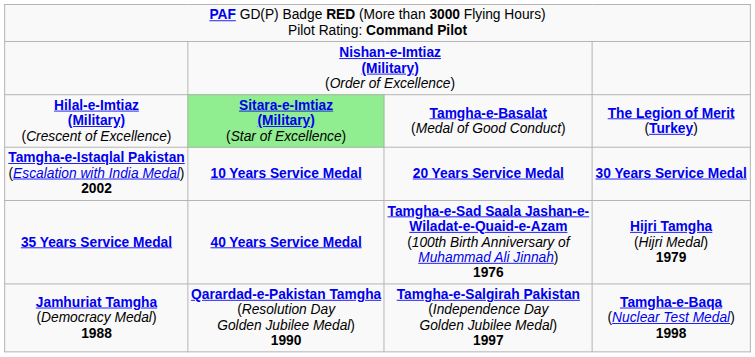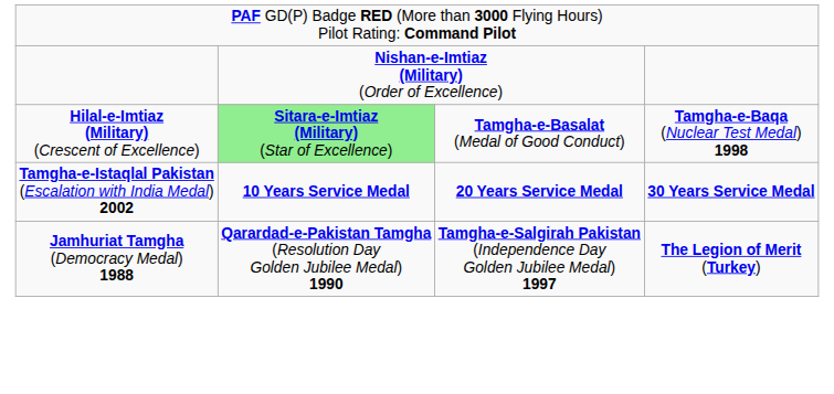Hilal-e-Imtiaz (Military) (Crescent of Excellence) | column 4: The Legion of Merit (Turkey) -> Tamgha-e-Baqa (Nuclear Test Medal) 1998
- row: 35 Years Service Medal | 40 Years Service Medal | Tamgha-e-Sad Saala Jashan-e- Wiladat-e-Quaid-e-Azam (100th Birth Anniversary of Muhammad Ali Jinnah) 1976 | Hijri Tamgha (Hijri Medal) 1979
Jamhuriat Tamgha (Democracy Medal) 1988 | column 4: Tamgha-e-Baqa (Nuclear Test Medal) 1998 -> The Legion of Merit (Turkey)
